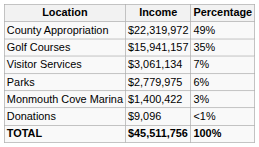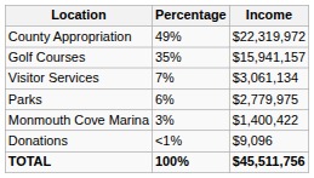columns swapped: Income <-> Percentage
